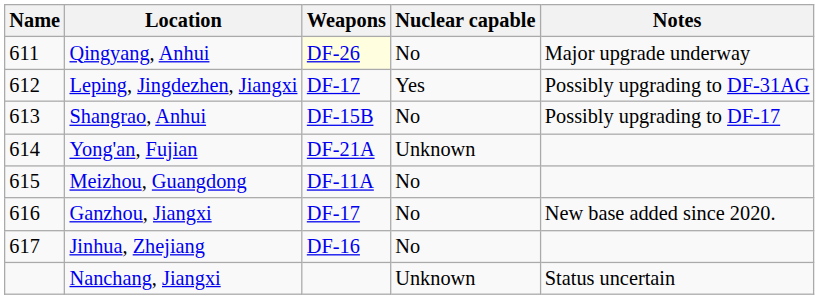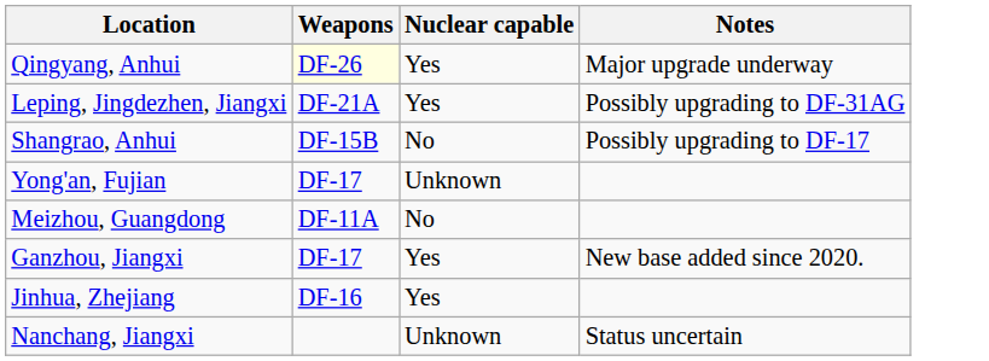- column: Name | 611 | 612 | 613 | 614 | 615 | 616 | 617
Qingyang, Anhui | Nuclear capable: No -> Yes
Leping, Jingdezhen, Jiangxi | Weapons: DF-17 -> DF-21A
Yong'an, Fujian | Weapons: DF-21A -> DF-17
Ganzhou, Jiangxi | Nuclear capable: No -> Yes
Jinhua, Zhejiang | Nuclear capable: No -> Yes
